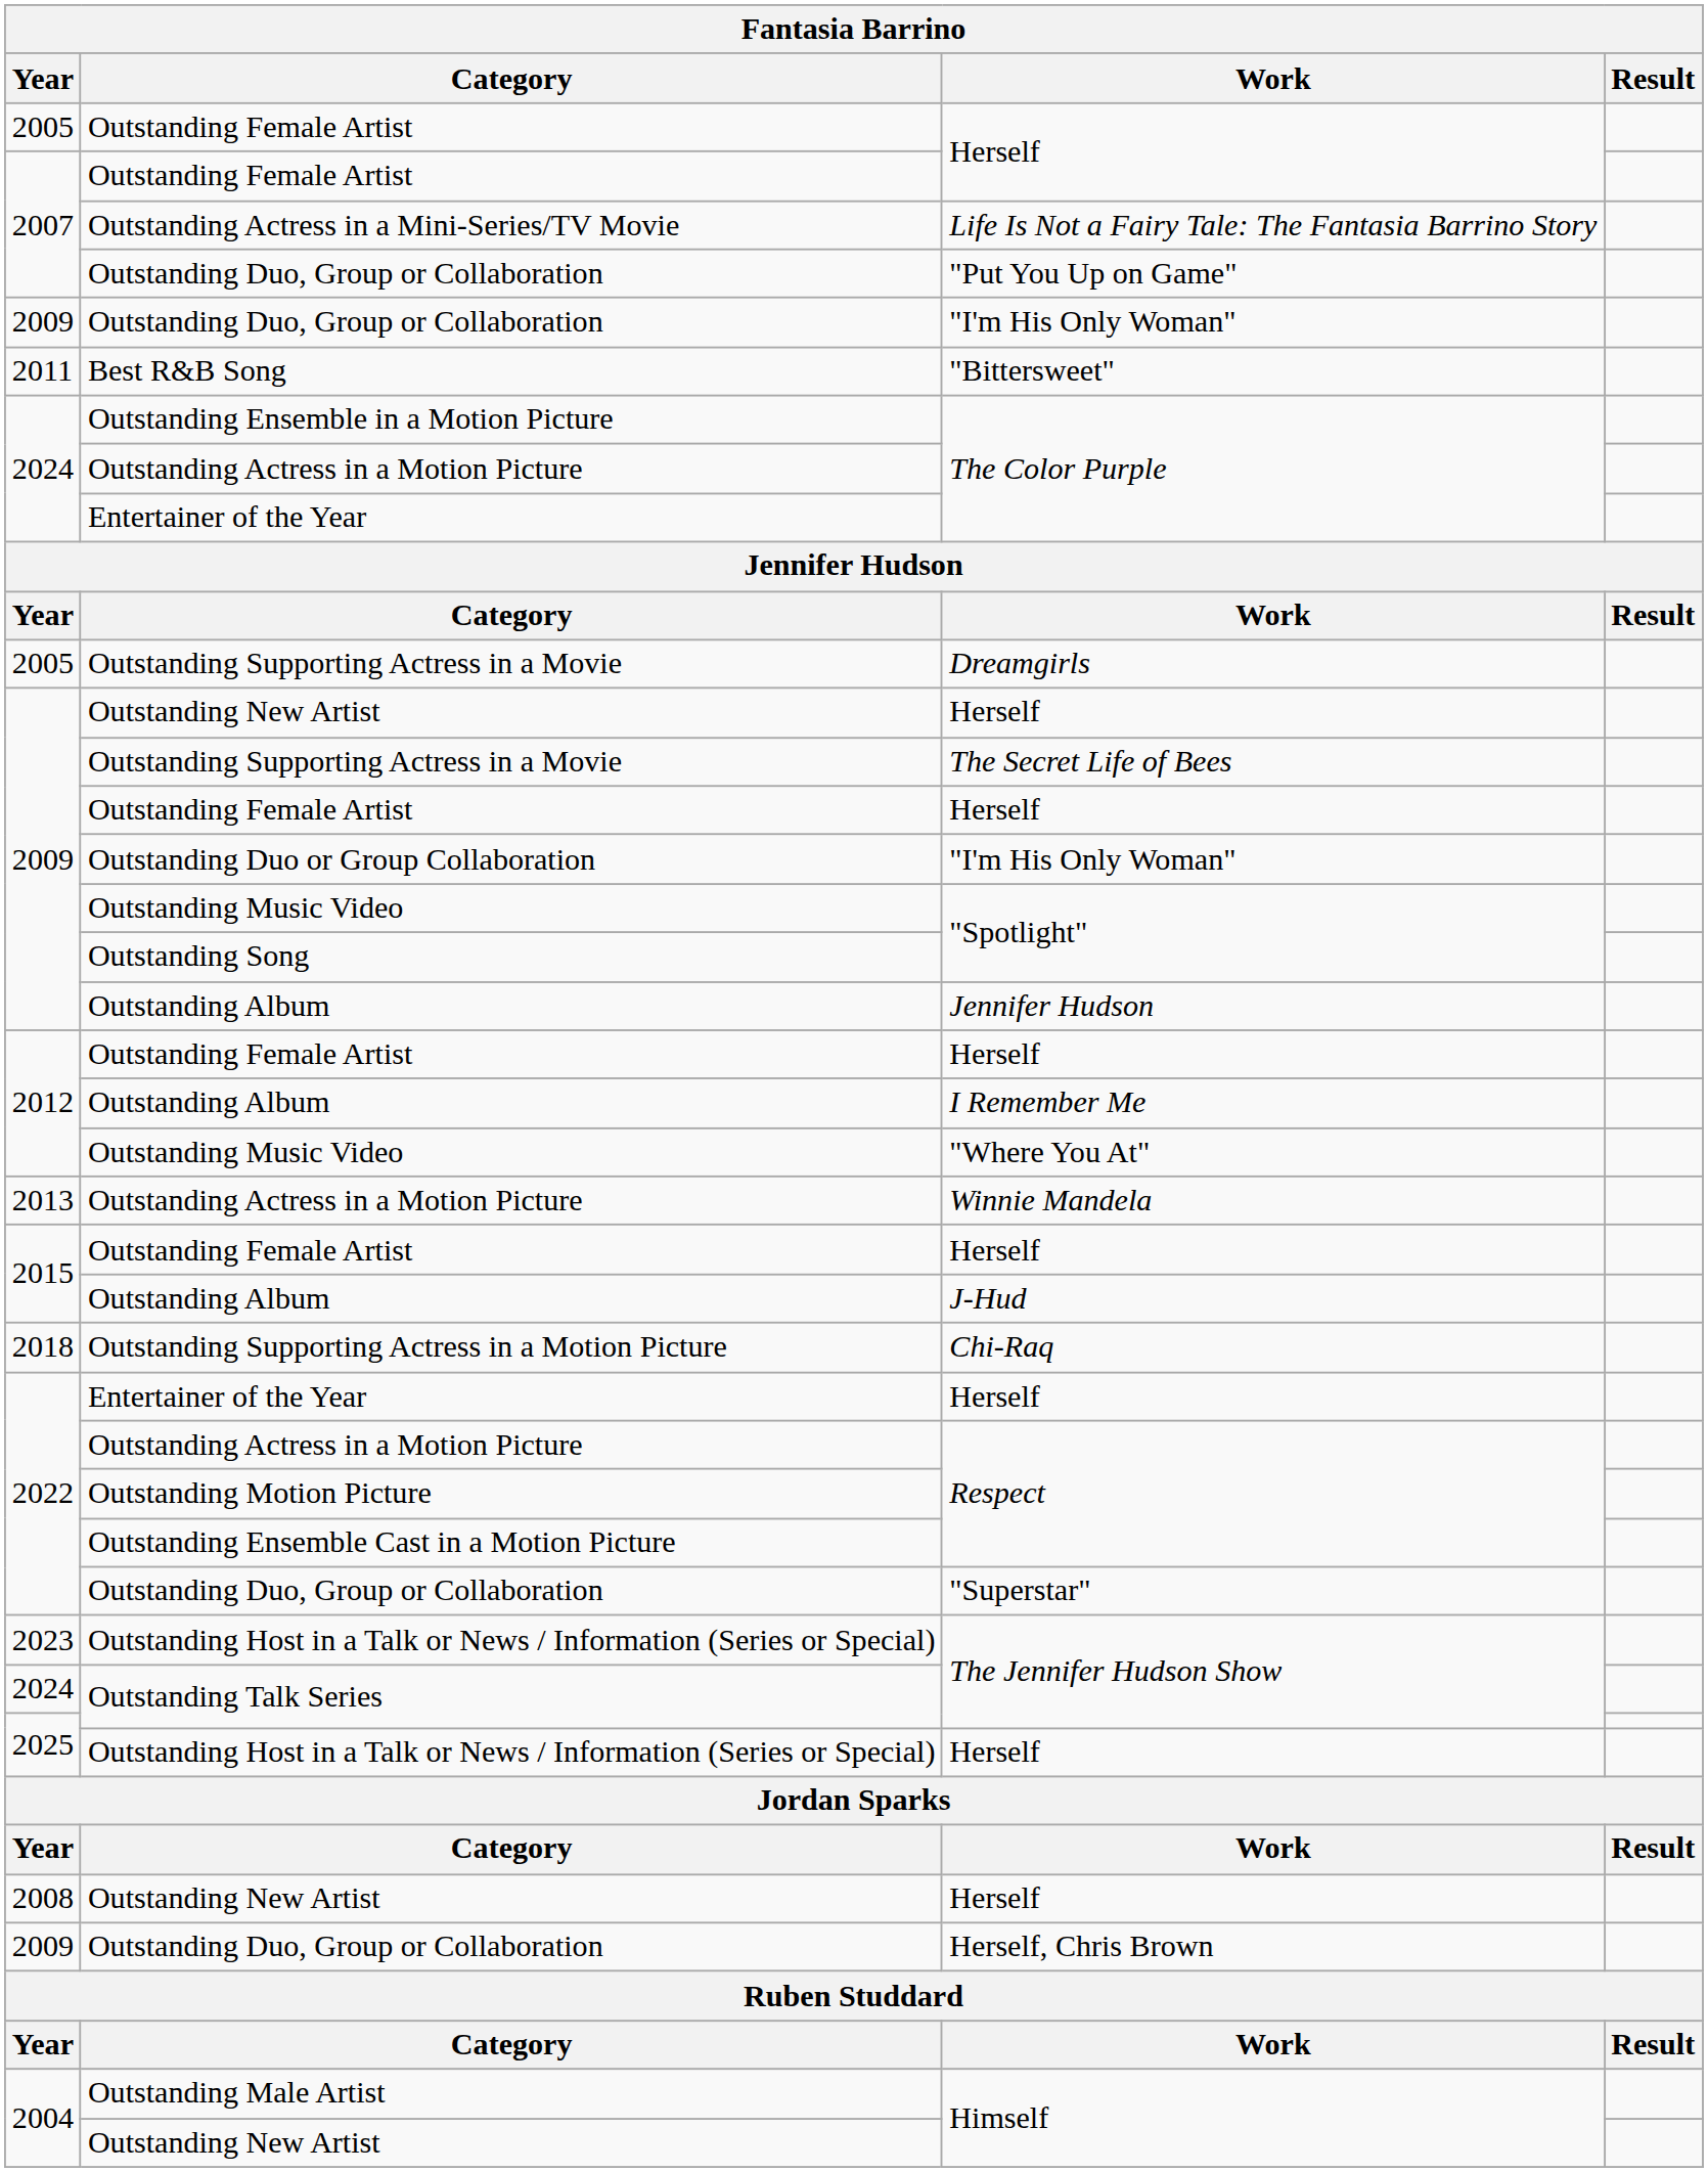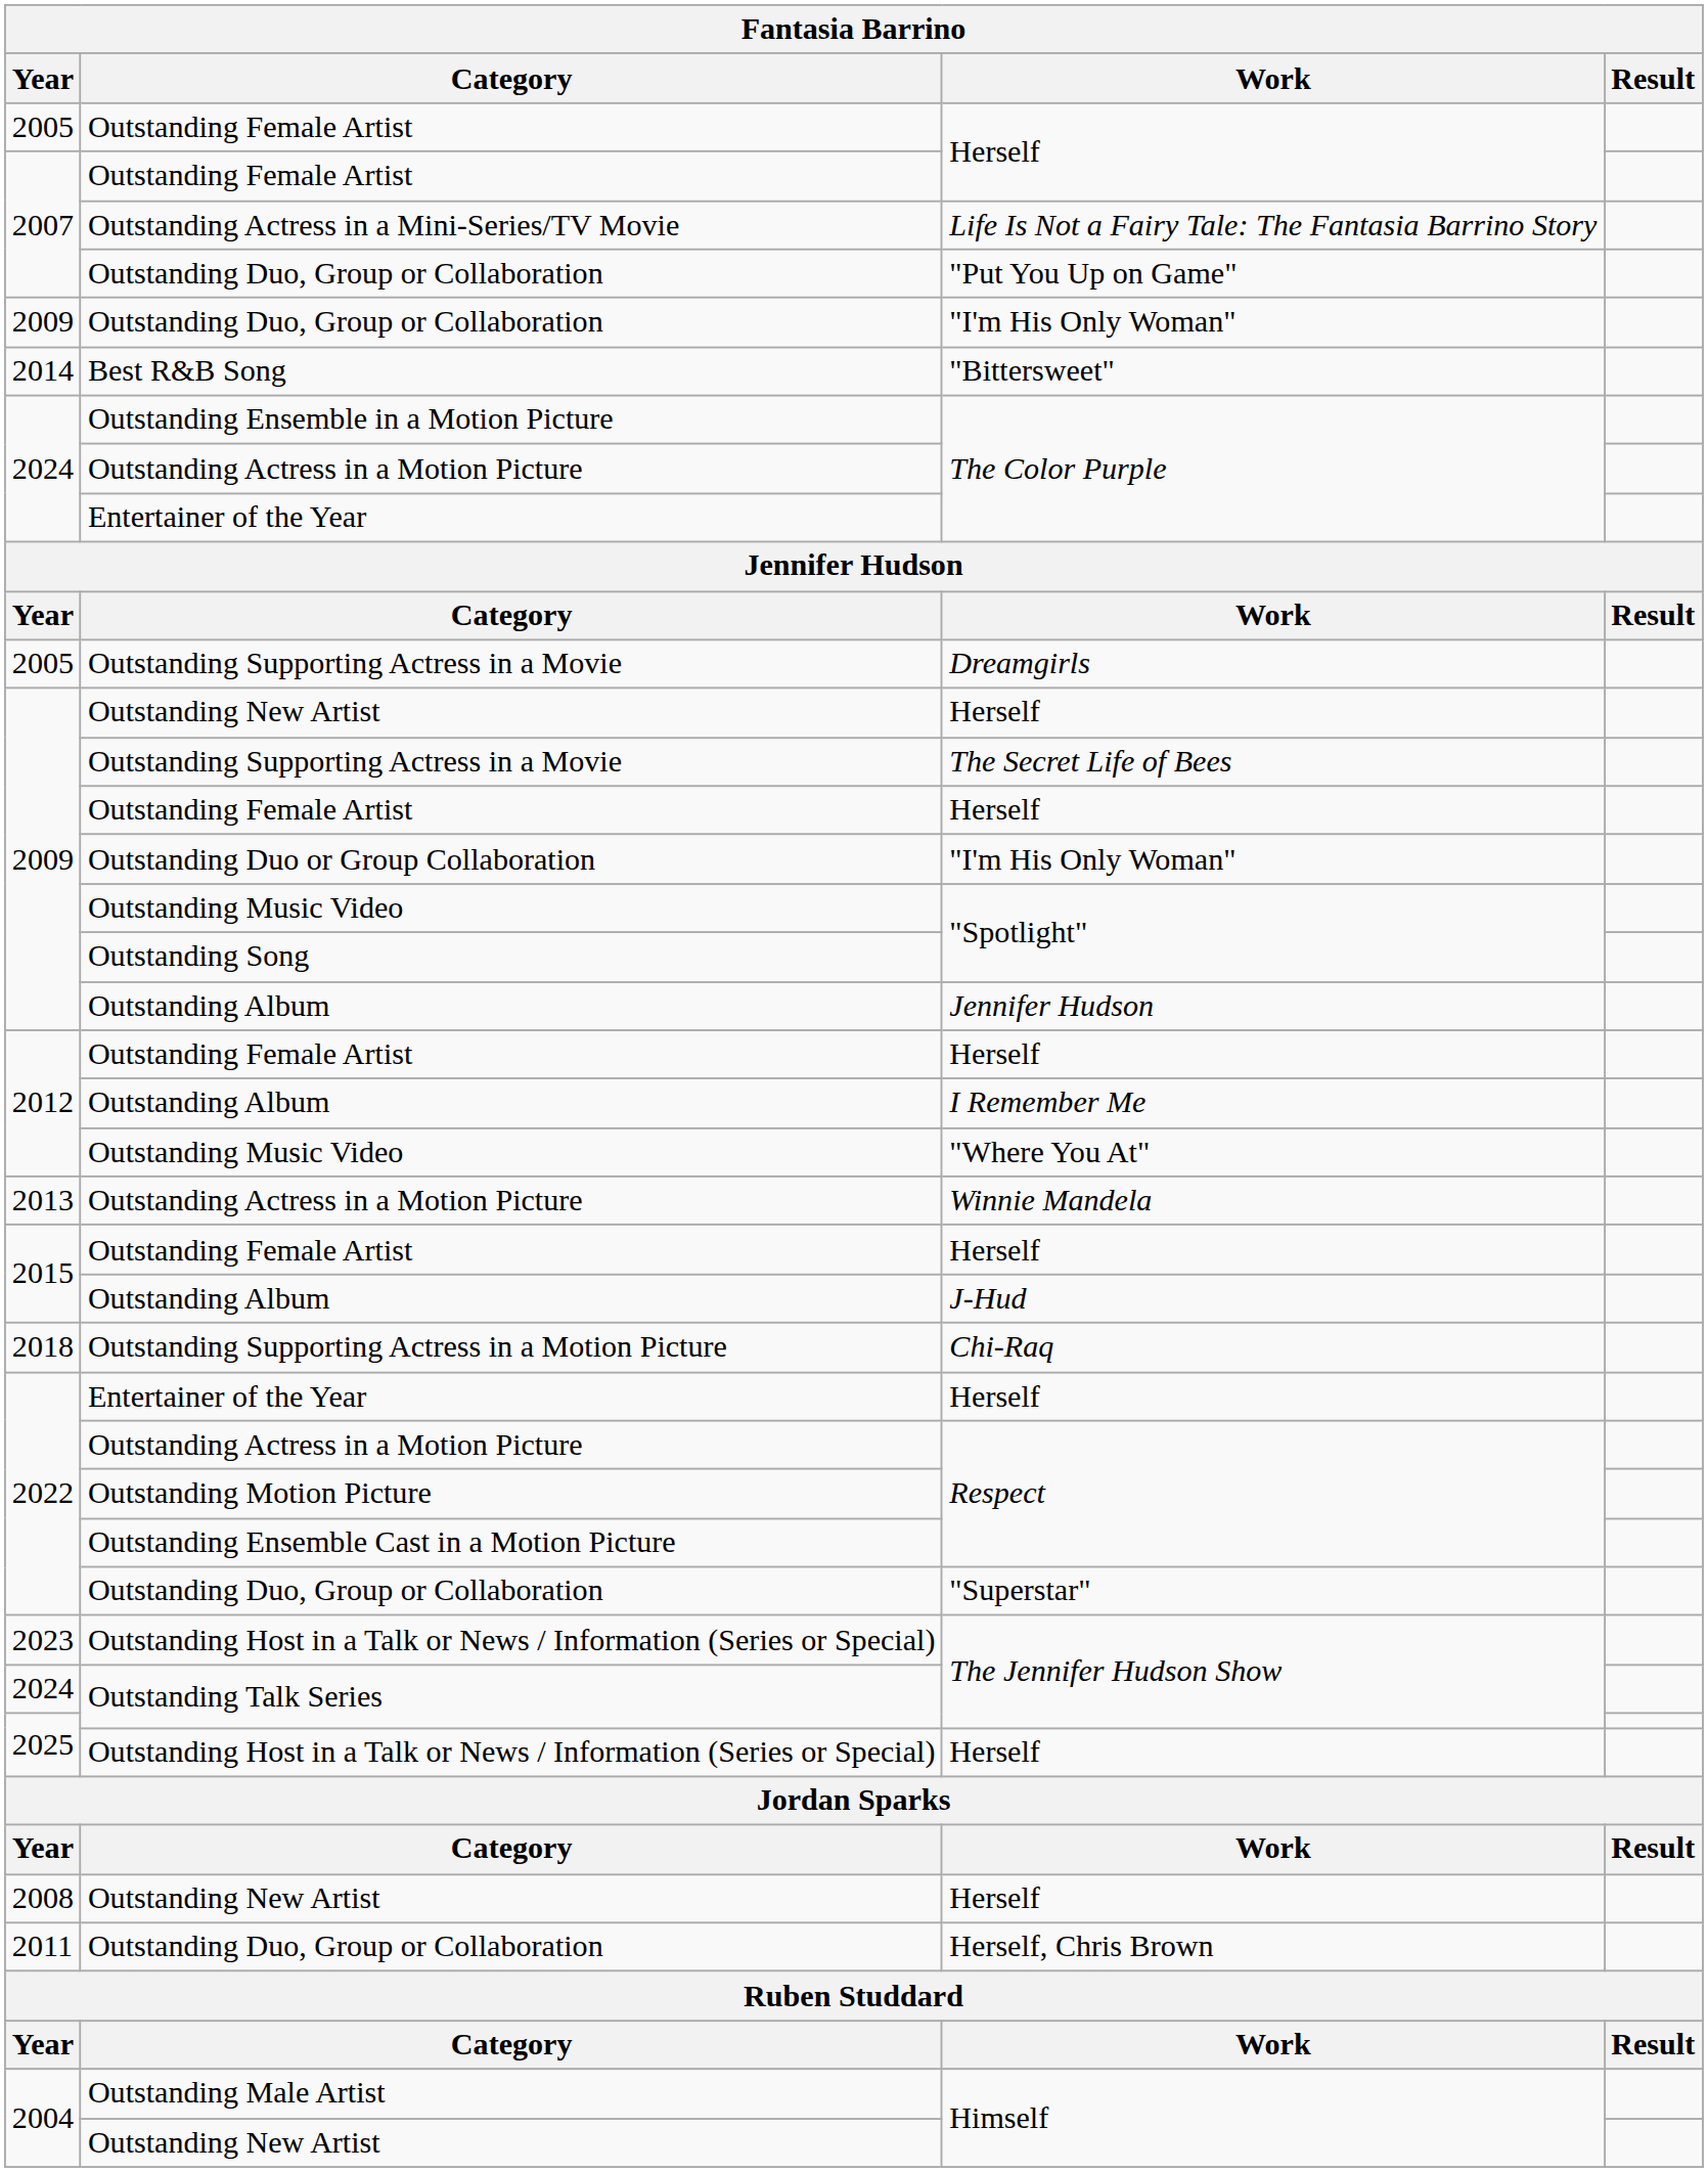"Bittersweet" | Year: 2011 -> 2014
Herself, Chris Brown | Year: 2009 -> 2011
